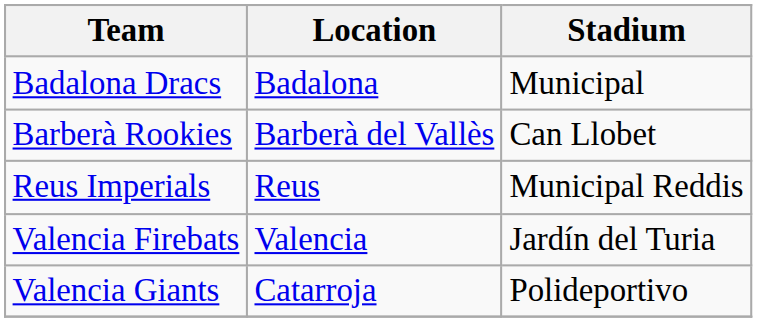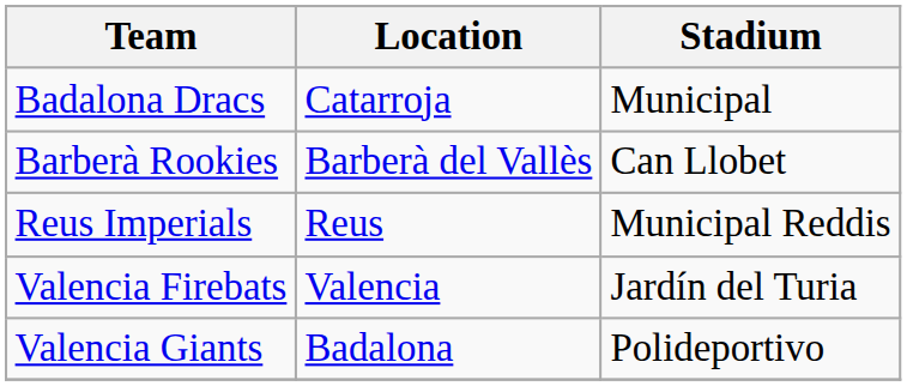Badalona Dracs | Location: Badalona -> Catarroja
Valencia Giants | Location: Catarroja -> Badalona
